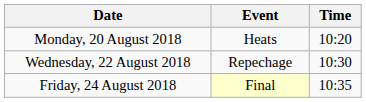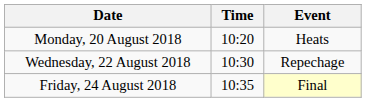columns swapped: Time <-> Event
